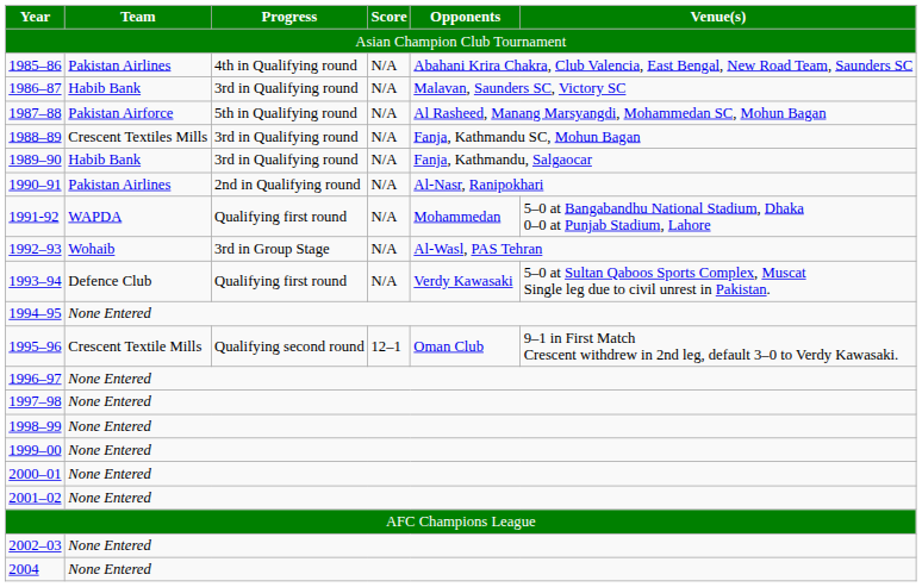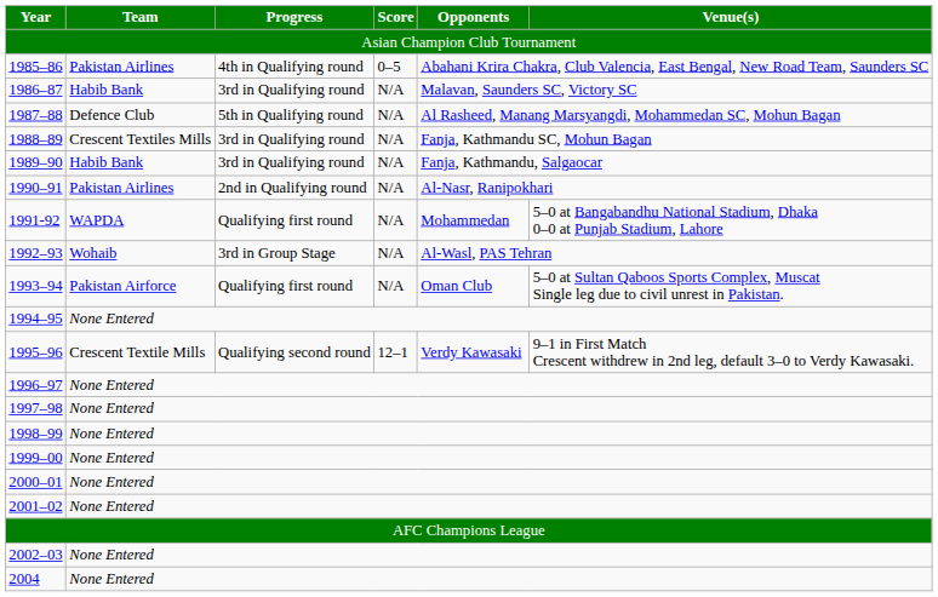1985–86 | Score: N/A -> 0–5
1987–88 | Team: Pakistan Airforce -> Defence Club
1993–94 | Team: Defence Club -> Pakistan Airforce
1993–94 | Opponents: Verdy Kawasaki -> Oman Club
1995–96 | Opponents: Oman Club -> Verdy Kawasaki
